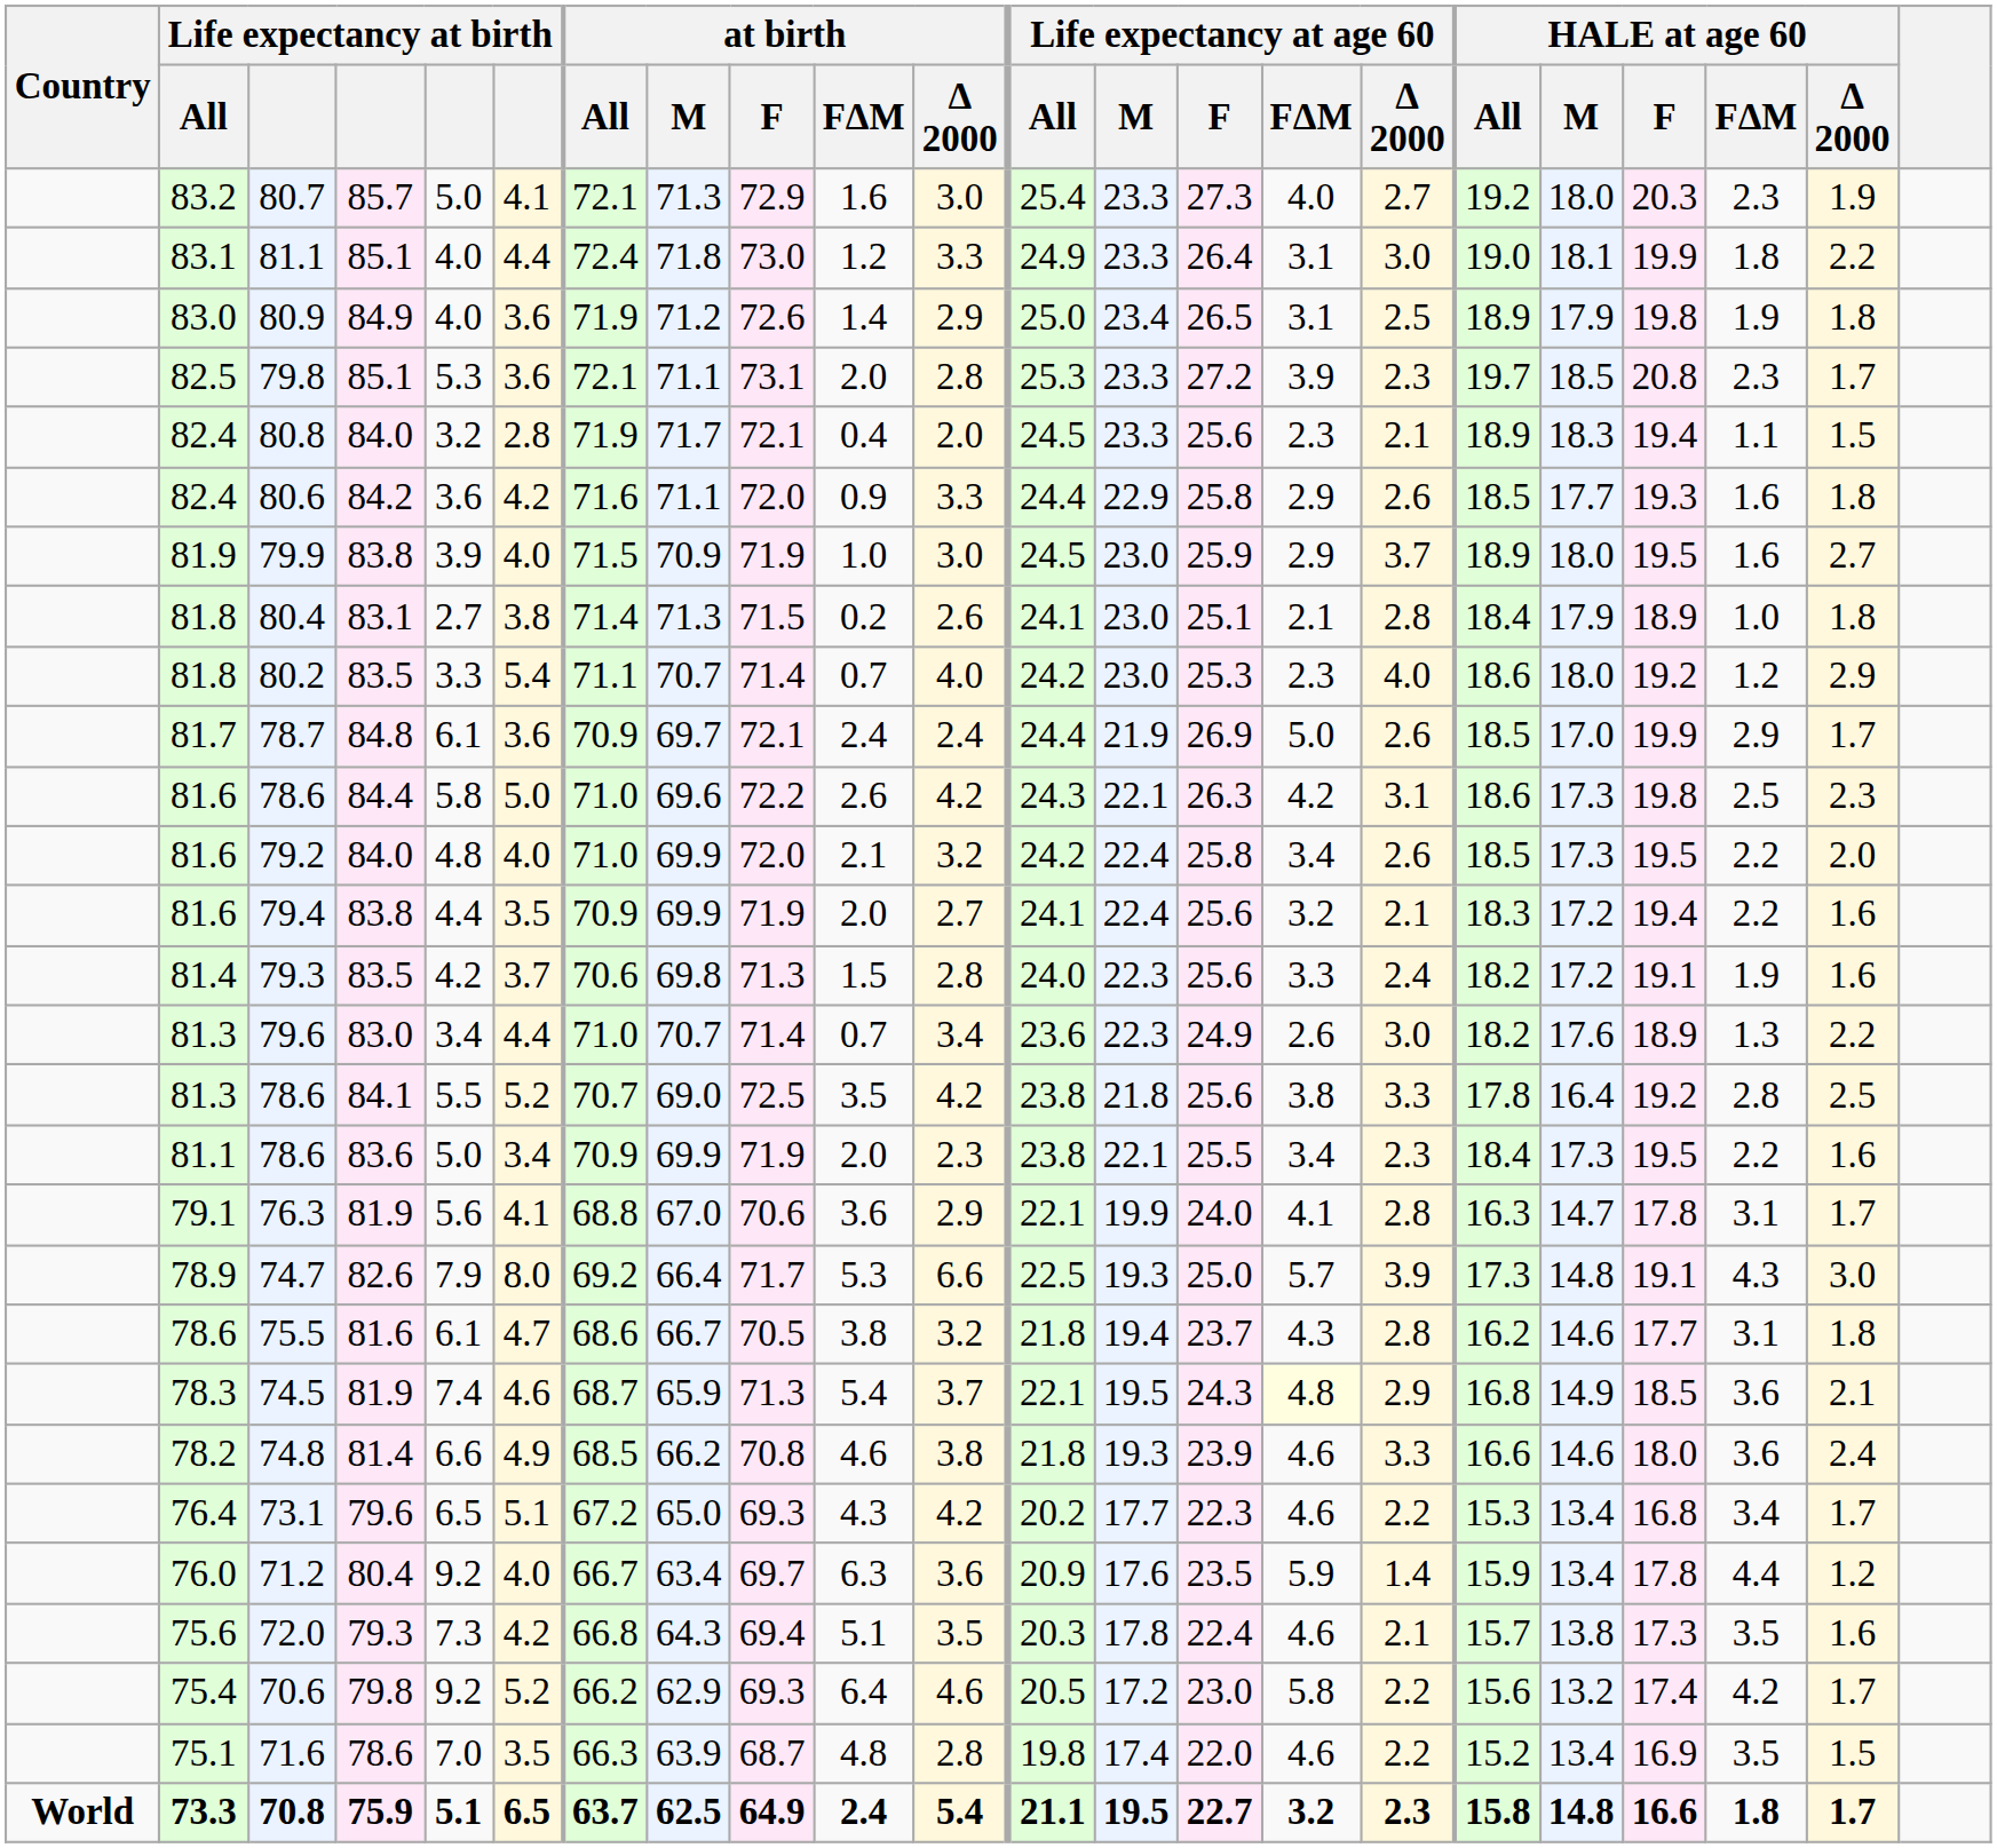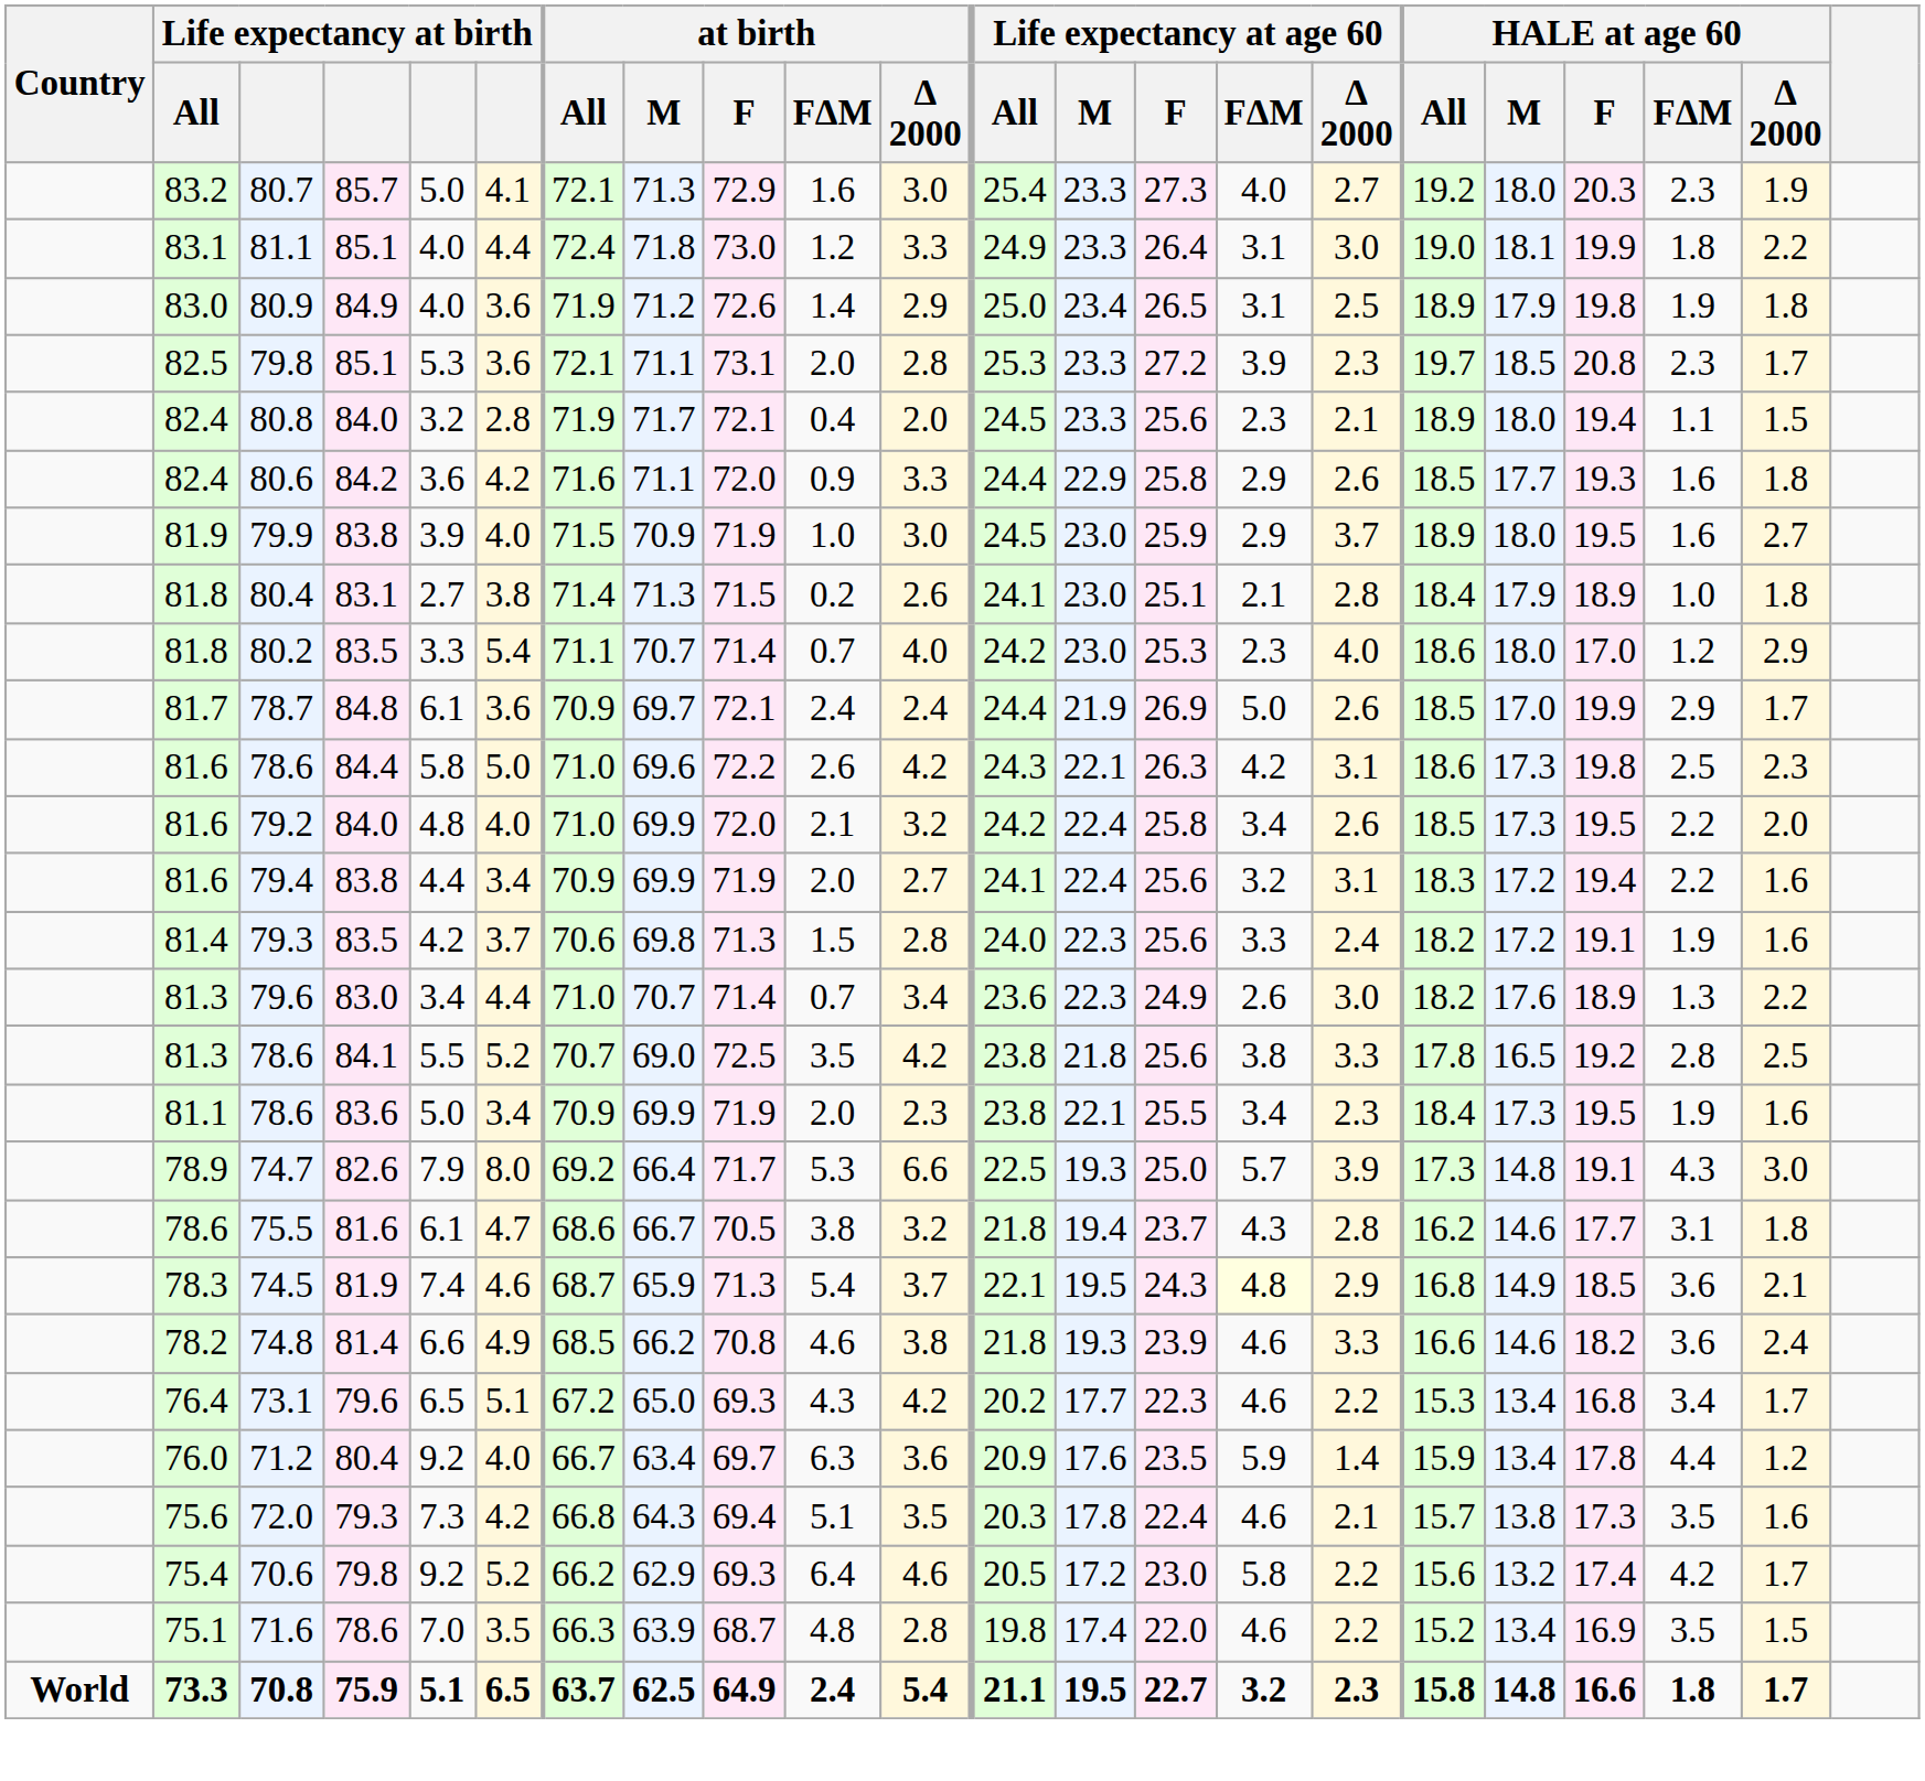80.8 | HALE at age 60 / M: 18.3 -> 18.0
80.2 | HALE at age 60 / F: 19.2 -> 17.0
79.4 | column 6: 3.5 -> 3.4
79.4 | Life expectancy at age 60 / Δ 2000: 2.1 -> 3.1
81.3 / 78.6 | HALE at age 60 / M: 16.4 -> 16.5
81.1 / 78.6 | HALE at age 60 / FΔM: 2.2 -> 1.9
- row: 79.1 | 76.3 | 81.9 | 5.6 | 4.1 | 68.8 | 67.0 | 70.6 | 3.6 | 2.9 | 22.1 | 19.9 | 24.0 | 4.1 | 2.8 | 16.3 | 14.7 | 17.8 | 3.1 | 1.7
74.8 | HALE at age 60 / F: 18.0 -> 18.2
